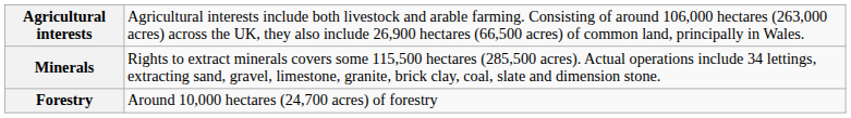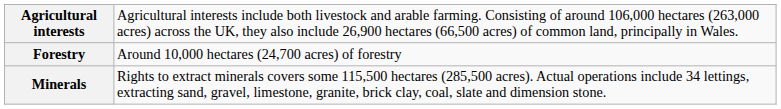rows swapped: Forestry <-> Minerals
